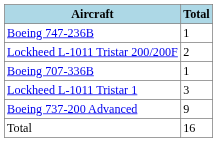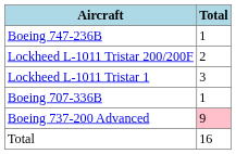rows swapped: Lockheed L-1011 Tristar 1 <-> Boeing 707-336B
Boeing 737-200 Advanced | Total: no background -> pink background
